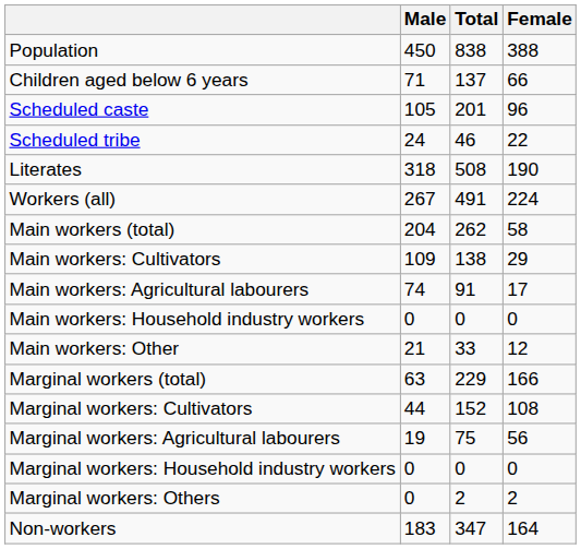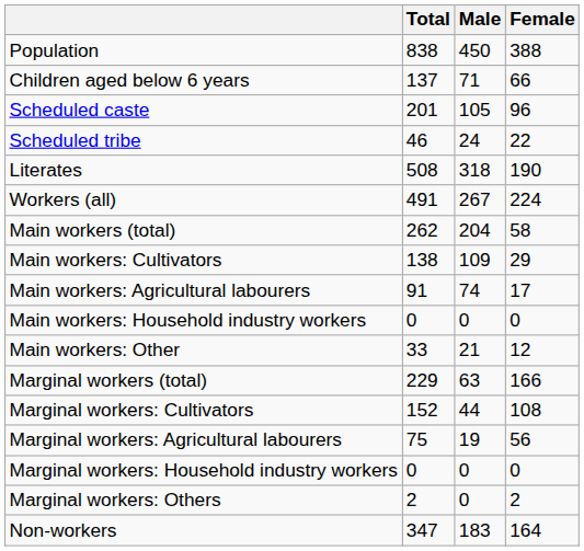columns swapped: Total <-> Male
